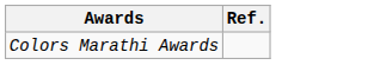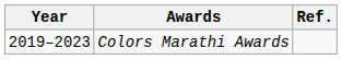+ column: Year | 2019–2023
